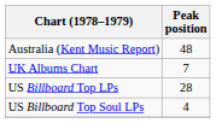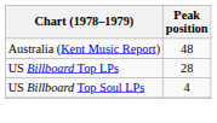- row: UK Albums Chart | 7
